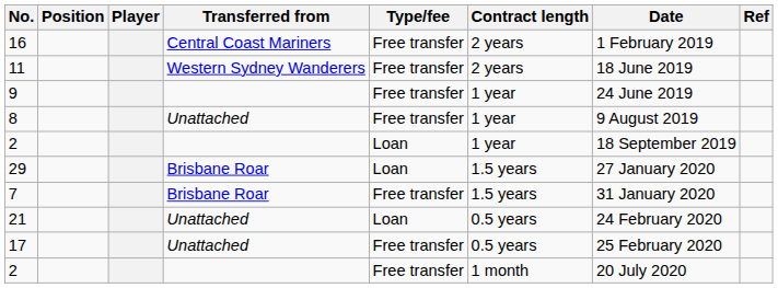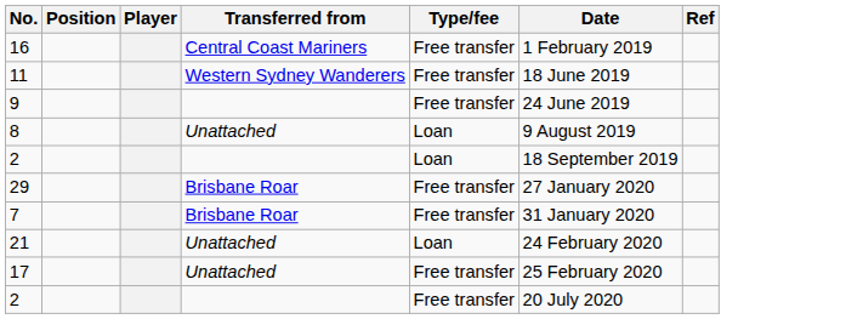- column: Contract length | 2 years | 2 years | 1 year | 1 year | 1 year | 1.5 years | 1.5 years | 0.5 years | 0.5 years | 1 month
8 | Type/fee: Free transfer -> Loan
29 | Type/fee: Loan -> Free transfer
